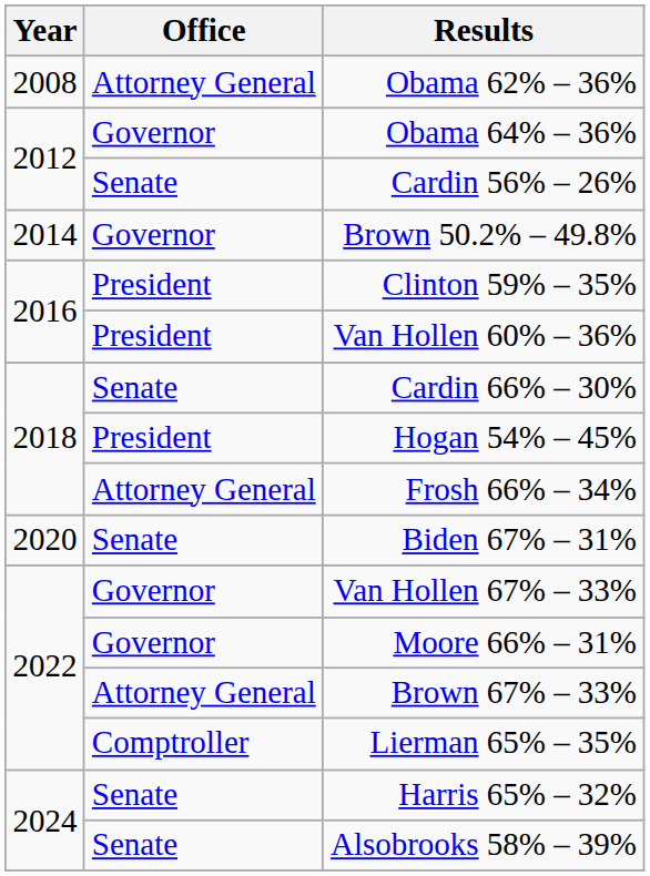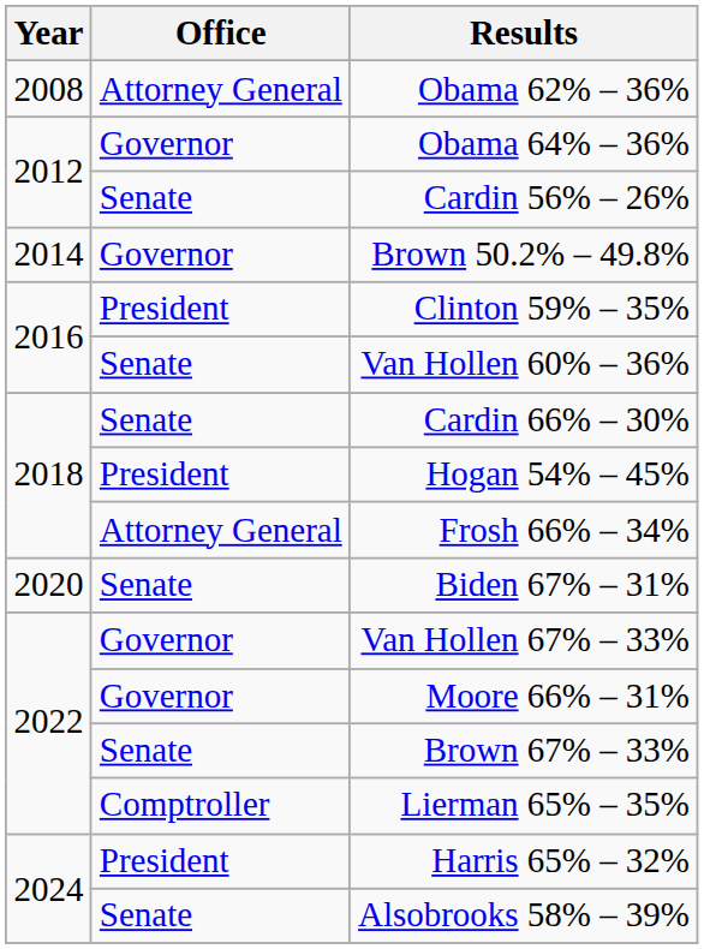Van Hollen 60% – 36% | Office: President -> Senate
Brown 67% – 33% | Office: Attorney General -> Senate
Harris 65% – 32% | Office: Senate -> President
